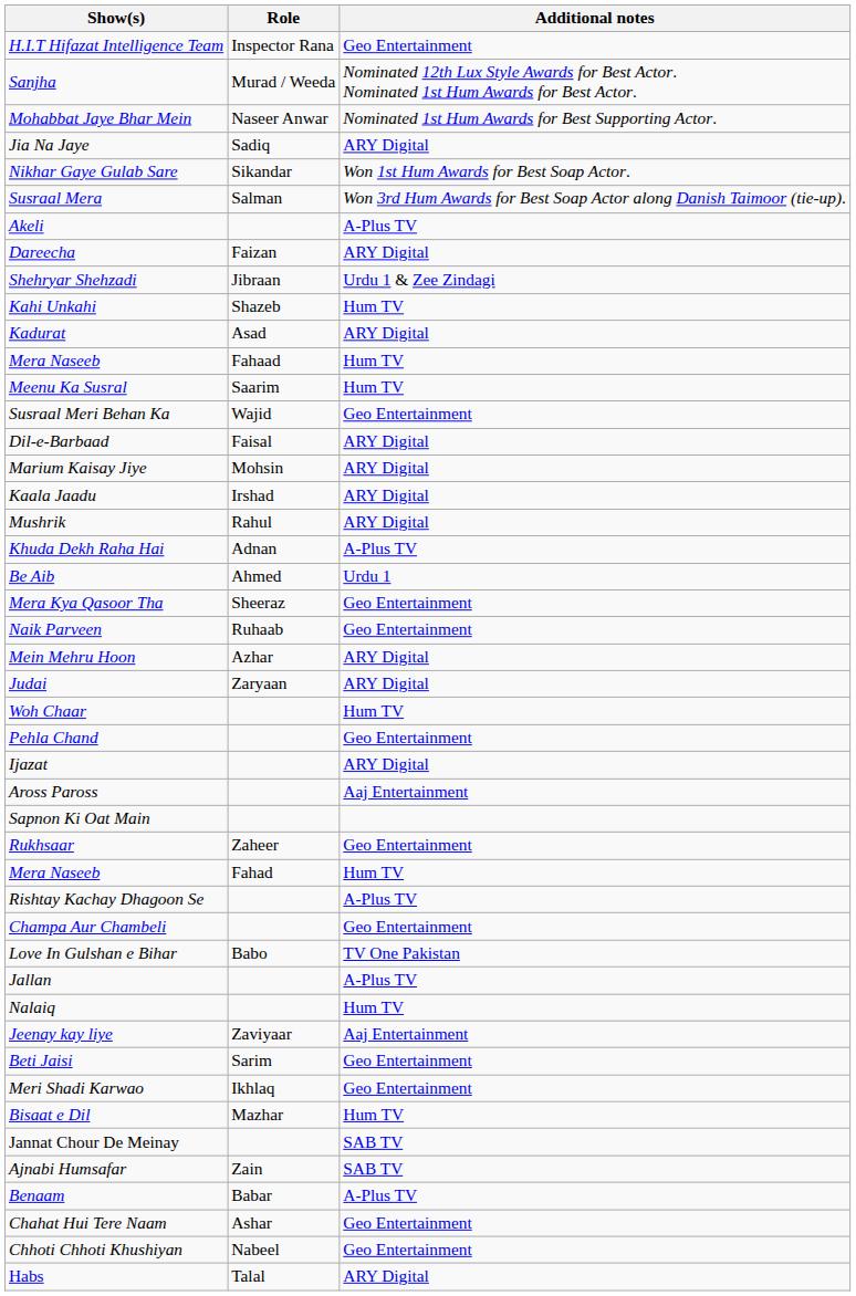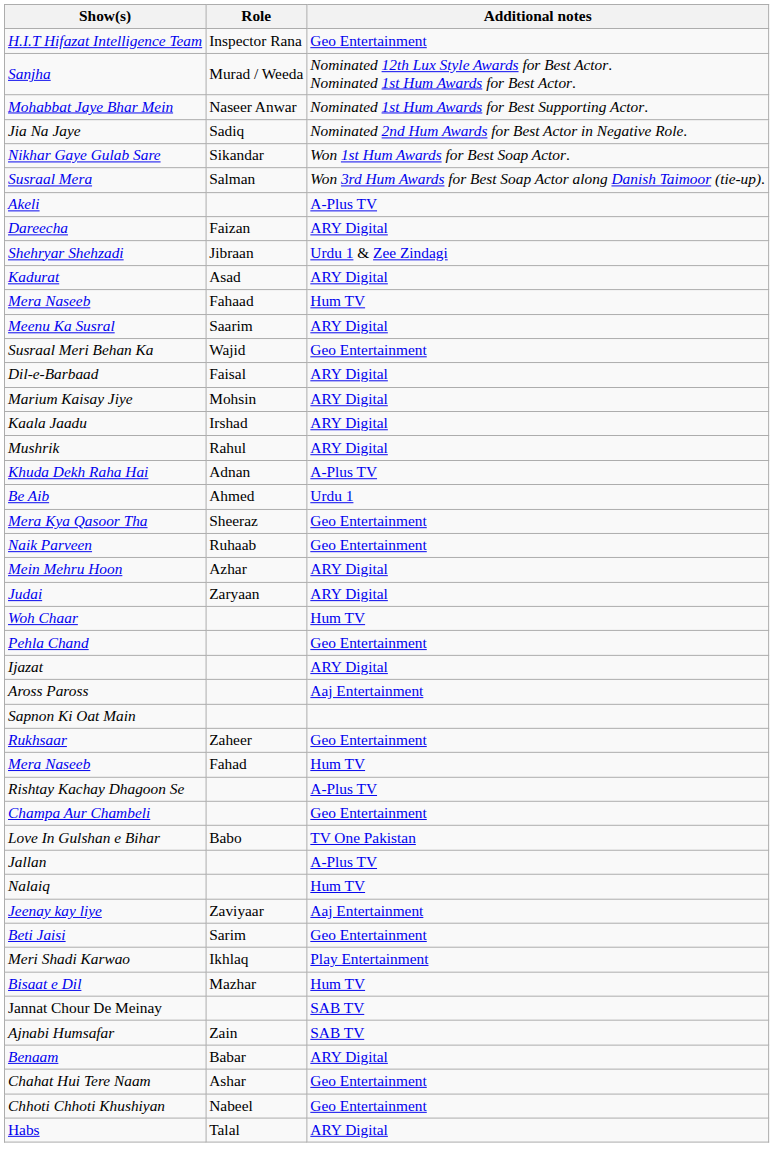Jia Na Jaye | Additional notes: ARY Digital -> Nominated 2nd Hum Awards for Best Actor in Negative Role.
- row: Kahi Unkahi | Shazeb | Hum TV
Meenu Ka Susral | Additional notes: Hum TV -> ARY Digital
Meri Shadi Karwao | Additional notes: Geo Entertainment -> Play Entertainment
Benaam | Additional notes: A-Plus TV -> ARY Digital
